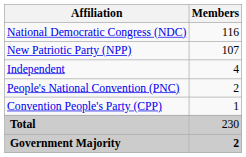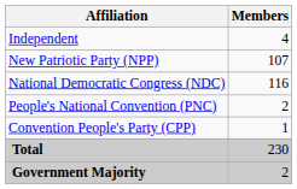rows swapped: National Democratic Congress (NDC) <-> Independent
Government Majority | Members: bold -> normal
